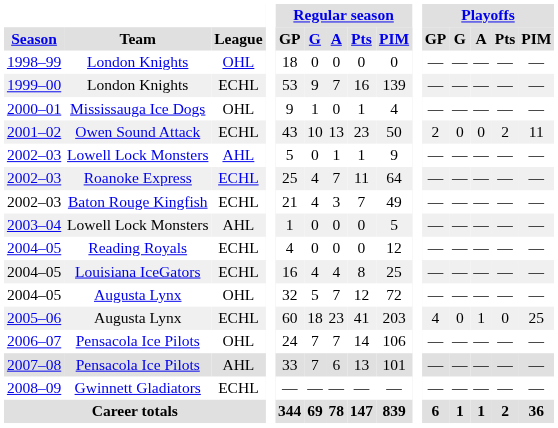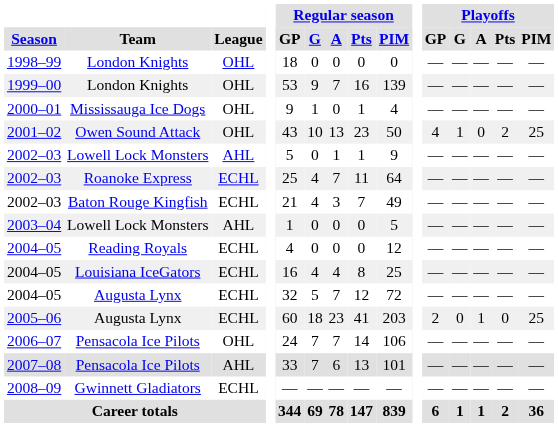1999–00 | League: ECHL -> OHL
2001–02 | League: ECHL -> OHL
2001–02 | Playoffs / GP: 2 -> 4
2001–02 | Playoffs / G: 0 -> 1
2001–02 | Playoffs / PIM: 11 -> 25
2004–05 / Augusta Lynx | League: OHL -> ECHL
2005–06 | Playoffs / GP: 4 -> 2
